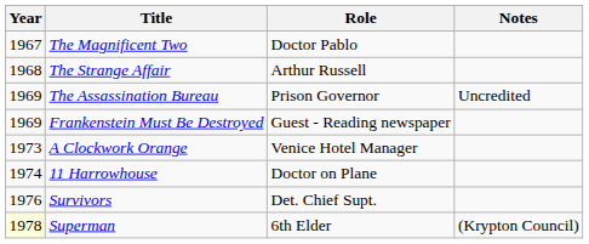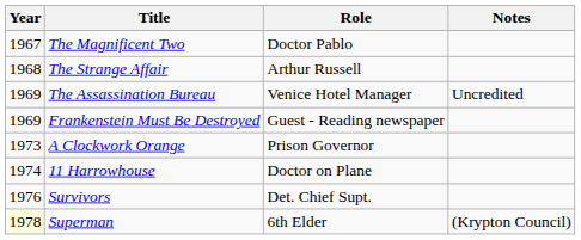The Assassination Bureau | Role: Prison Governor -> Venice Hotel Manager
A Clockwork Orange | Role: Venice Hotel Manager -> Prison Governor
